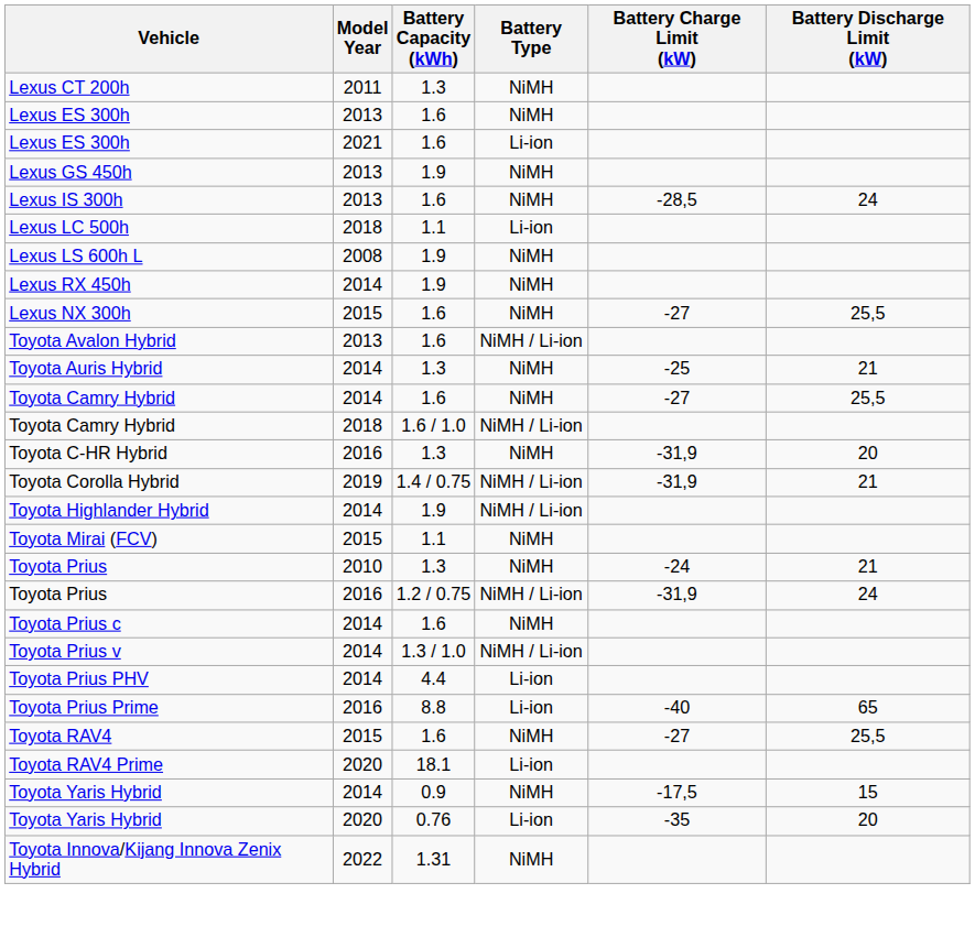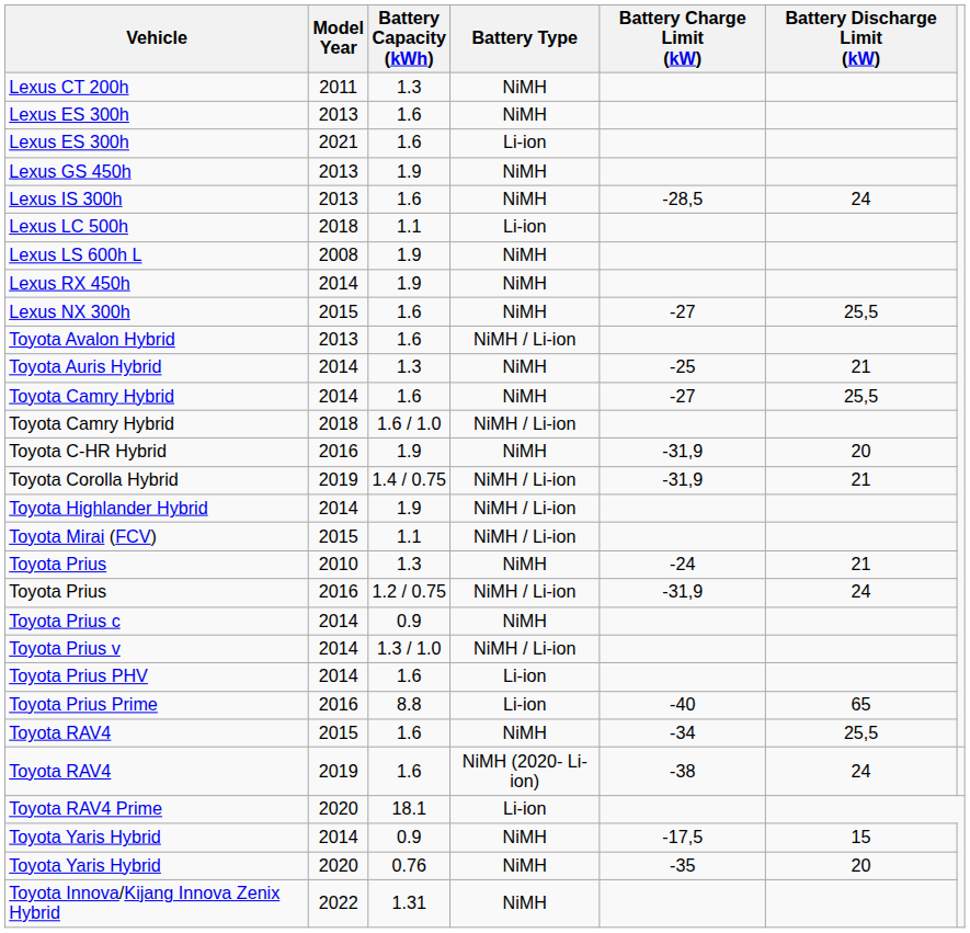Toyota C-HR Hybrid | Battery Capacity (kWh): 1.3 -> 1.9
Toyota Mirai (FCV) | Battery Type: NiMH -> NiMH / Li-ion
Toyota Prius c | Battery Capacity (kWh): 1.6 -> 0.9
Toyota Prius PHV | Battery Capacity (kWh): 4.4 -> 1.6
Toyota RAV4 / 2015 | Battery Charge Limit (kW): -27 -> -34
+ row: Toyota RAV4 | 2019 | 1.6 | NiMH (2020- Li-ion) | -38 | 24
Toyota Yaris Hybrid / 2020 | Battery Type: Li-ion -> NiMH
